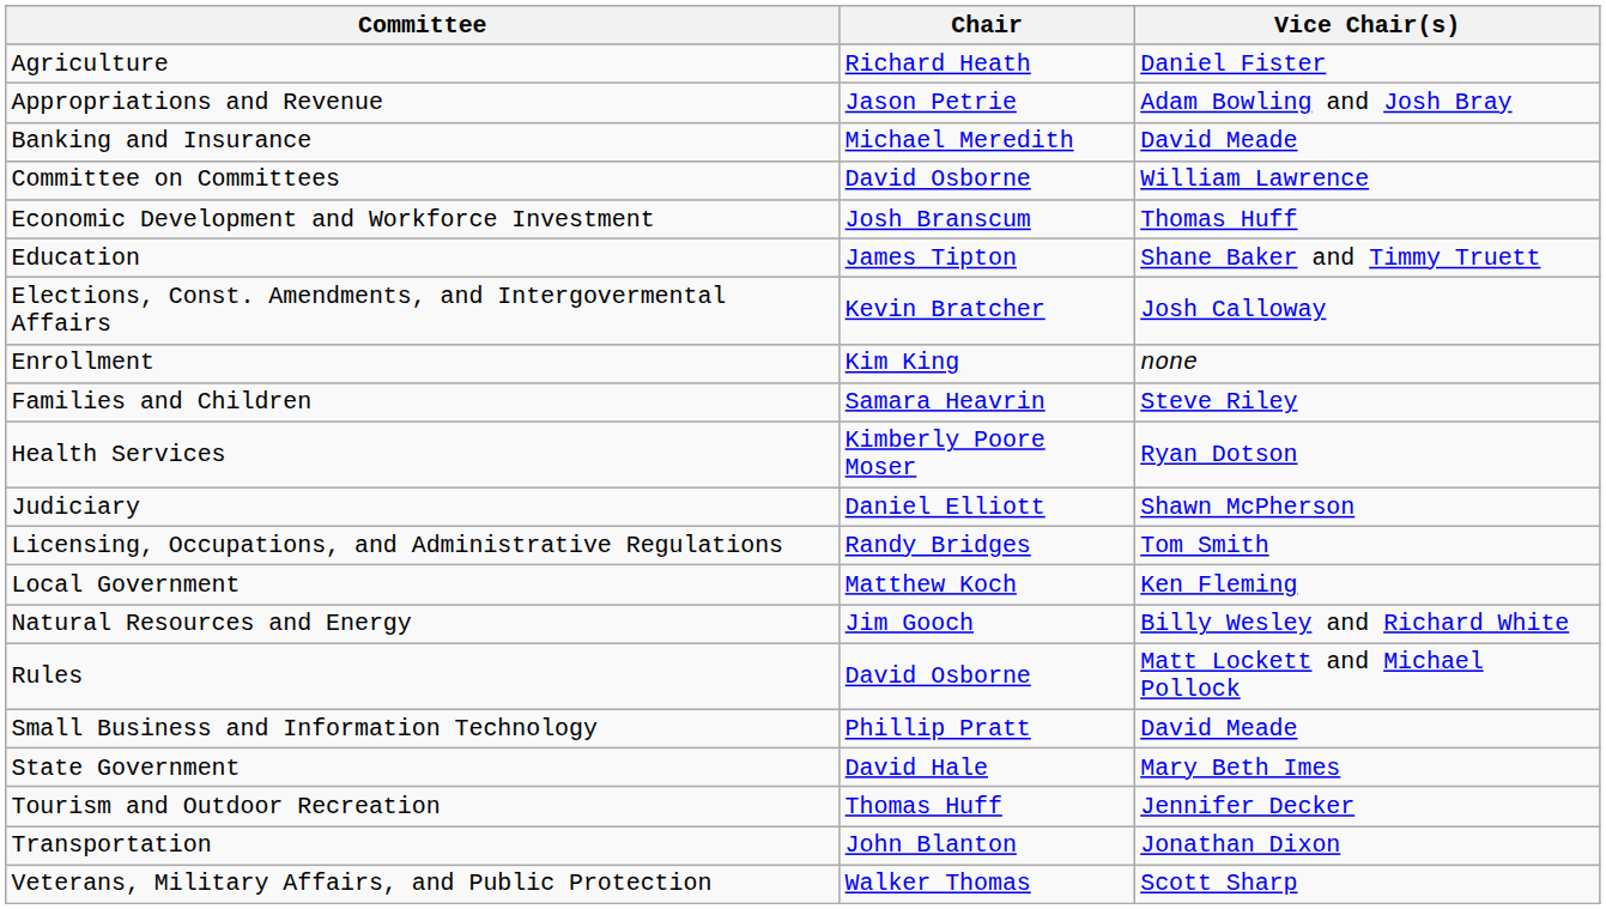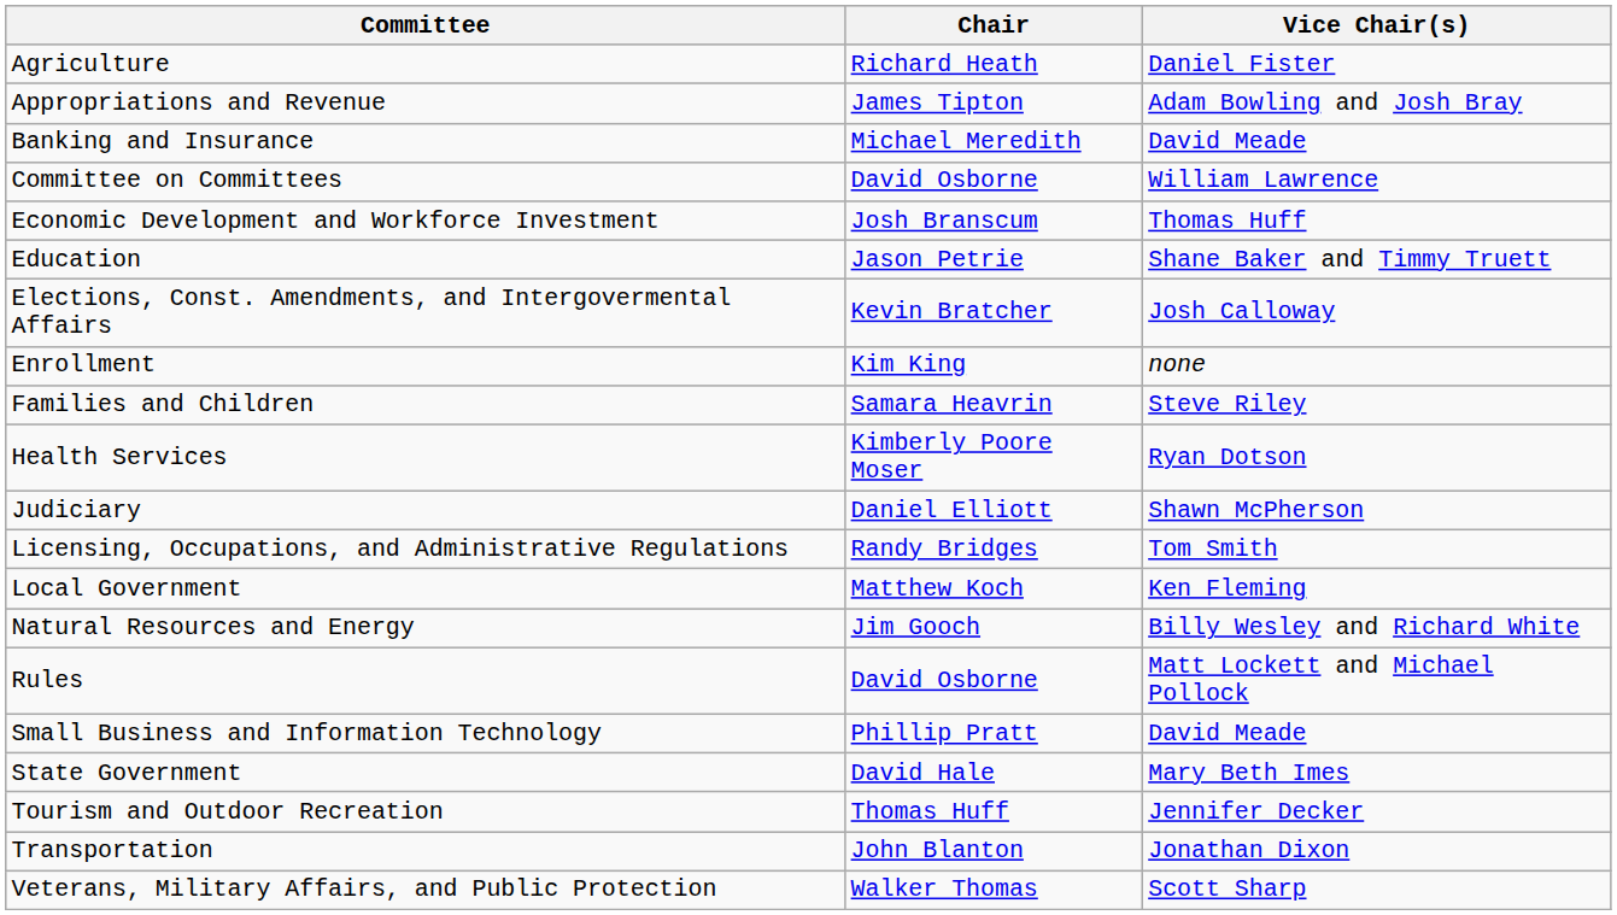Appropriations and Revenue | Chair: Jason Petrie -> James Tipton
Education | Chair: James Tipton -> Jason Petrie
